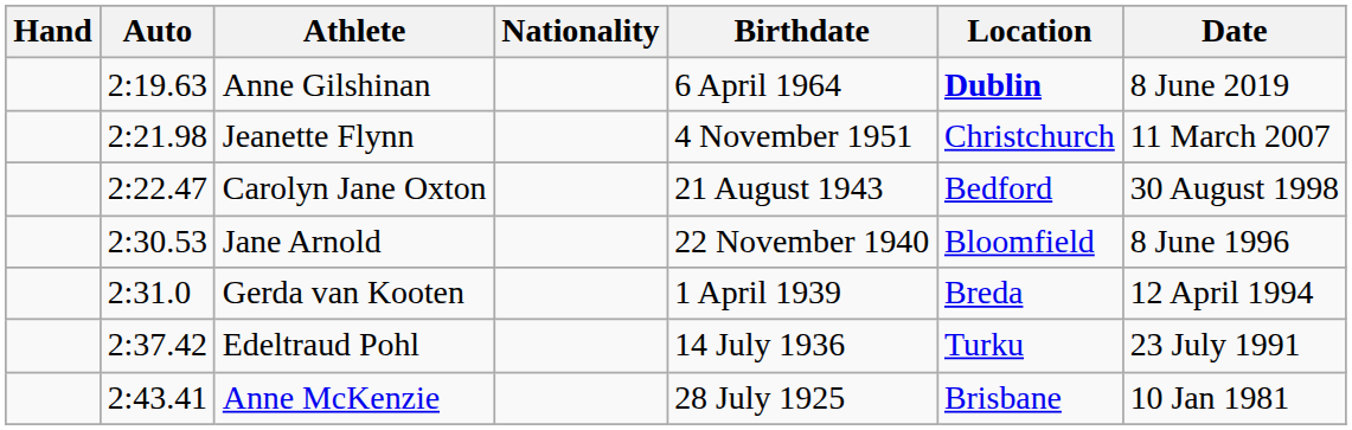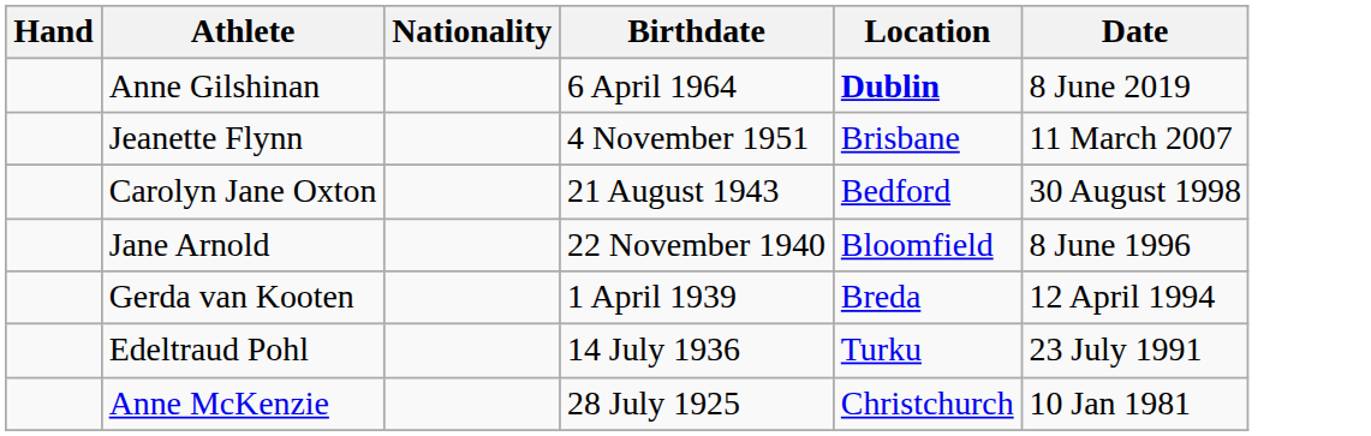- column: Auto | 2:19.63 | 2:21.98 | 2:22.47 | 2:30.53 | 2:31.0 | 2:37.42 | 2:43.41
Jeanette Flynn | Location: Christchurch -> Brisbane
Anne McKenzie | Location: Brisbane -> Christchurch
